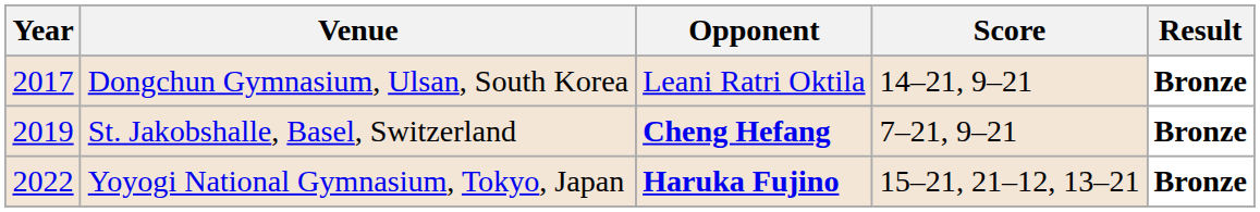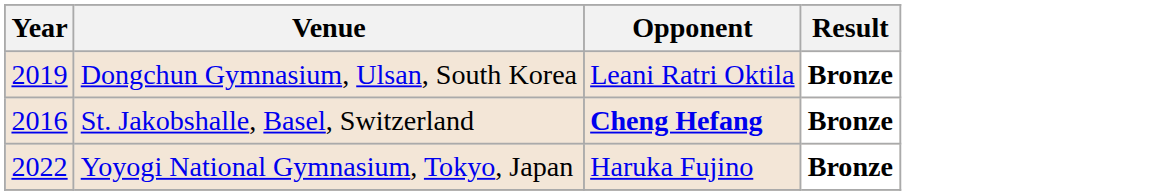- column: Score | 14–21, 9–21 | 7–21, 9–21 | 15–21, 21–12, 13–21
Dongchun Gymnasium, Ulsan, South Korea | Year: 2017 -> 2019
St. Jakobshalle, Basel, Switzerland | Year: 2019 -> 2016
Yoyogi National Gymnasium, Tokyo, Japan | Opponent: bold -> normal
